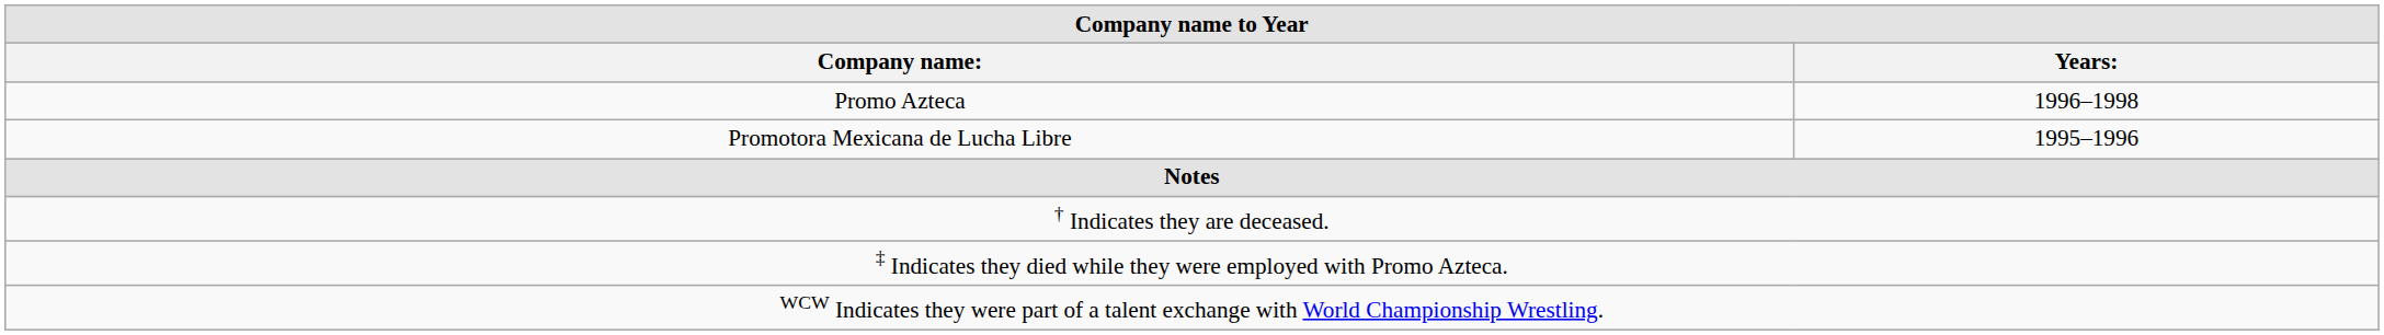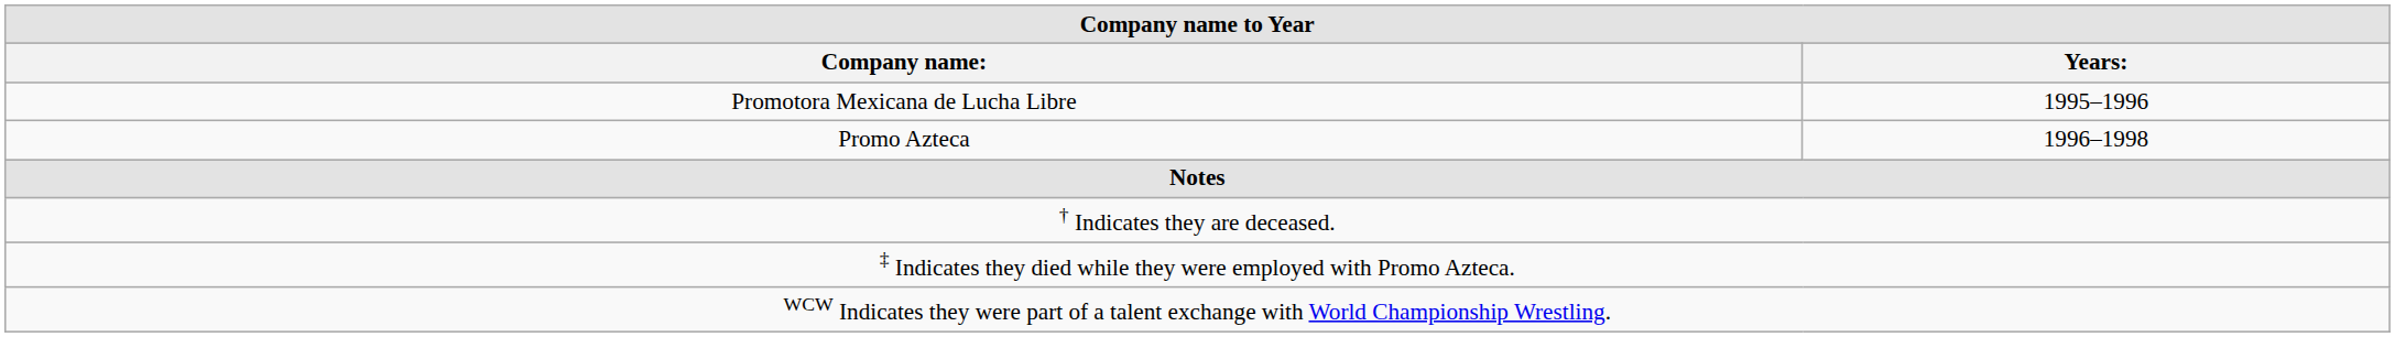rows swapped: Promotora Mexicana de Lucha Libre <-> Promo Azteca
